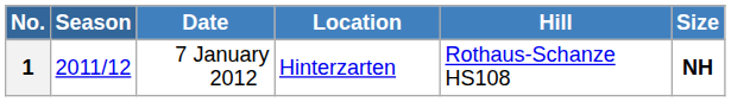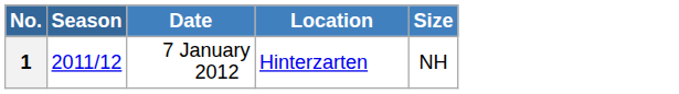- column: Hill | Rothaus-Schanze HS108
1 | Size: bold -> normal
